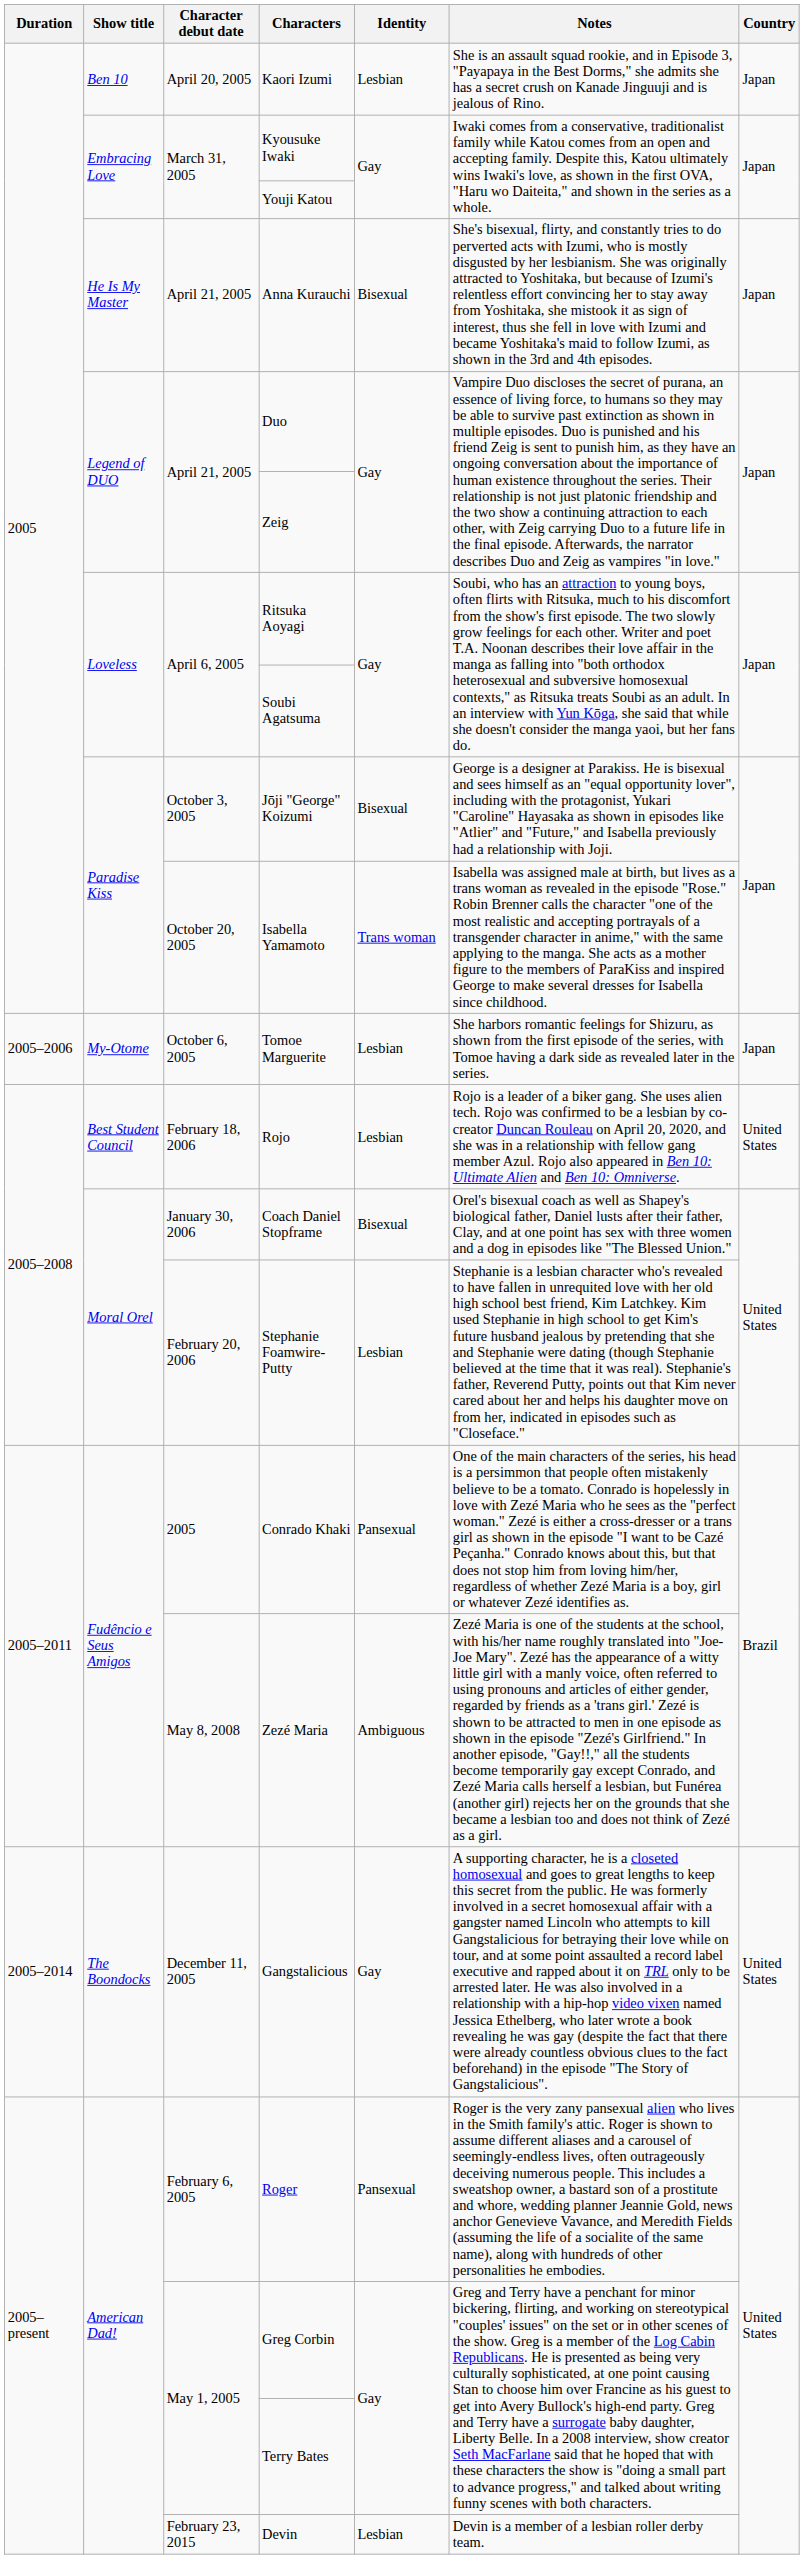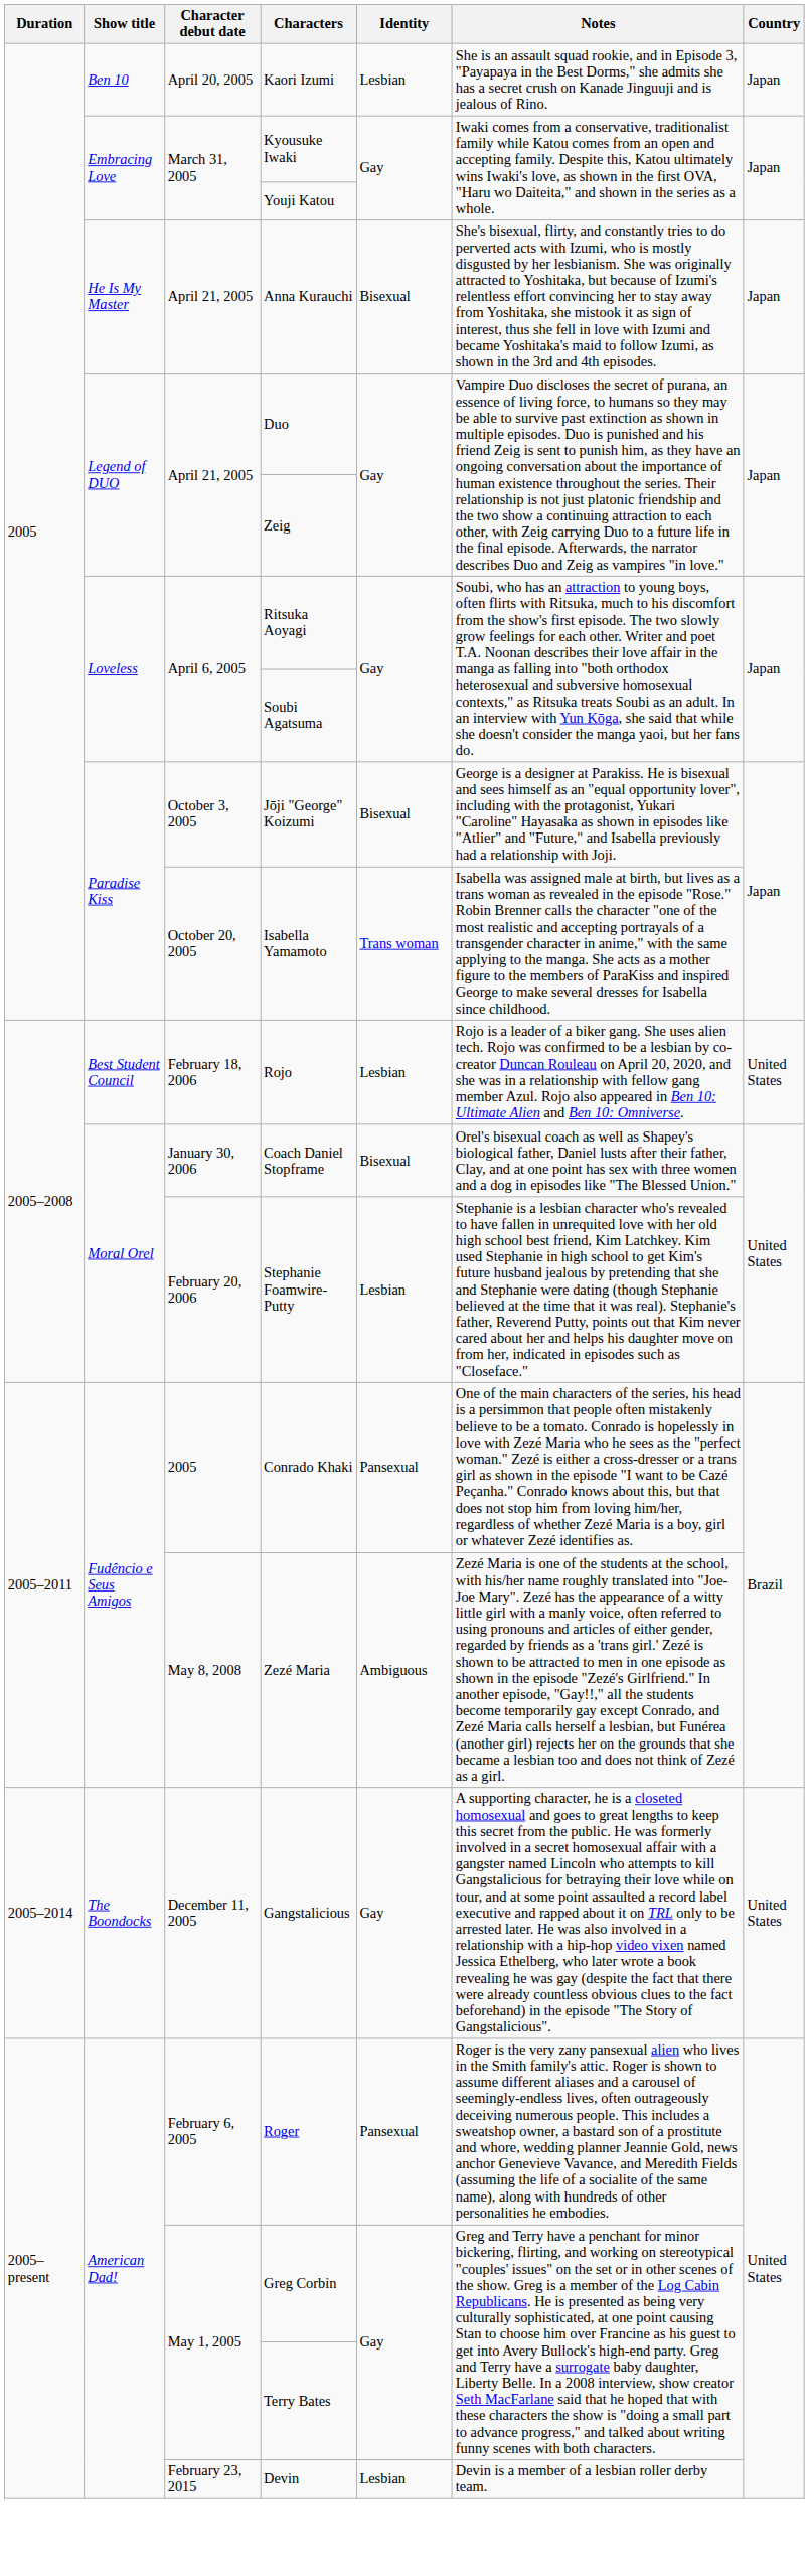- row: 2005–2006 | My-Otome | October 6, 2005 | Tomoe Marguerite | Lesbian | She harbors romantic feelings for Shizuru, as shown from the first episode of the series, with Tomoe having a dark side as revealed later in the series. | Japan
